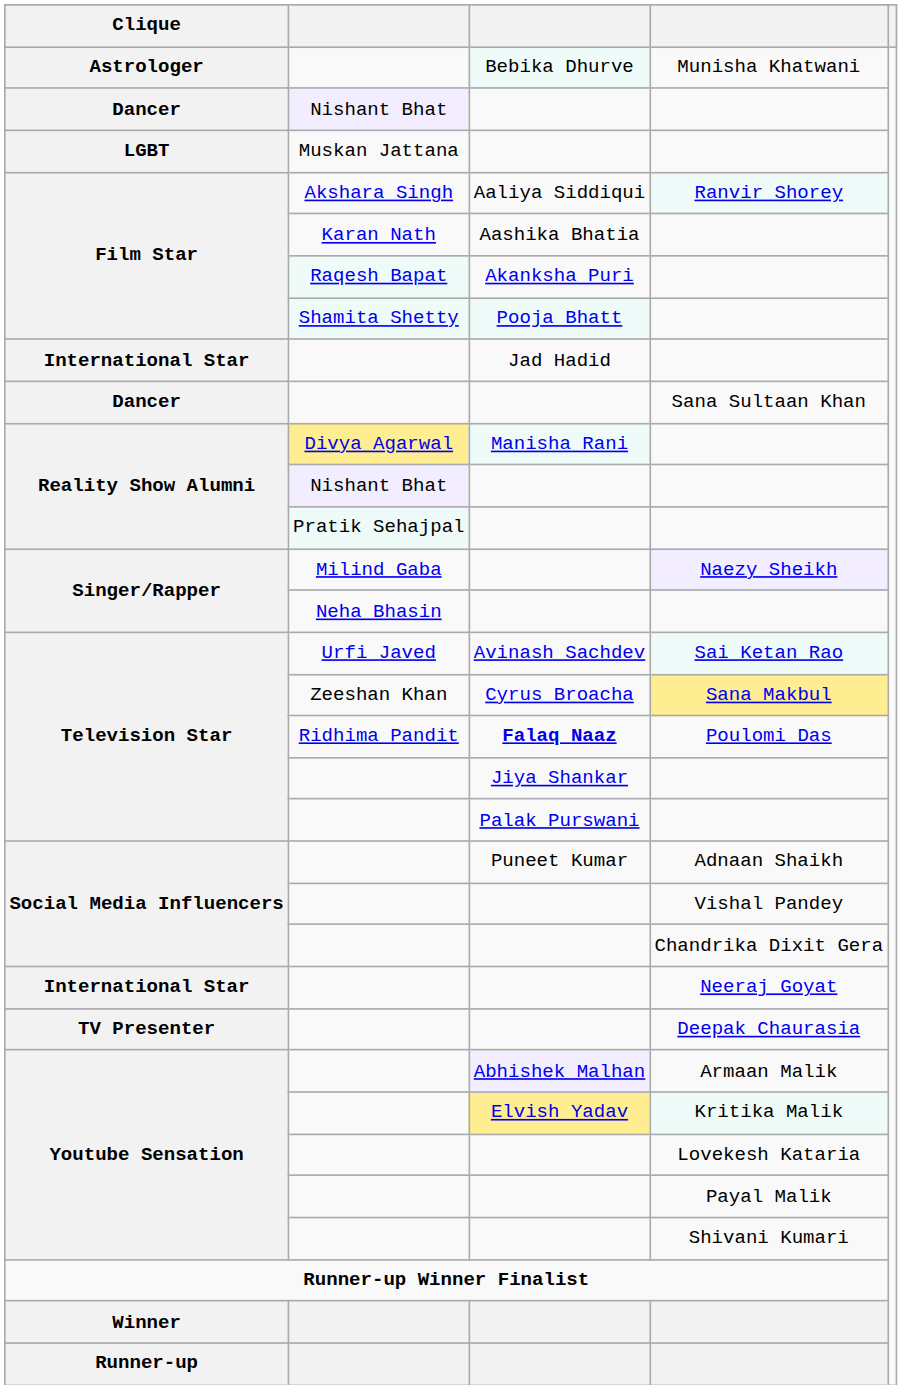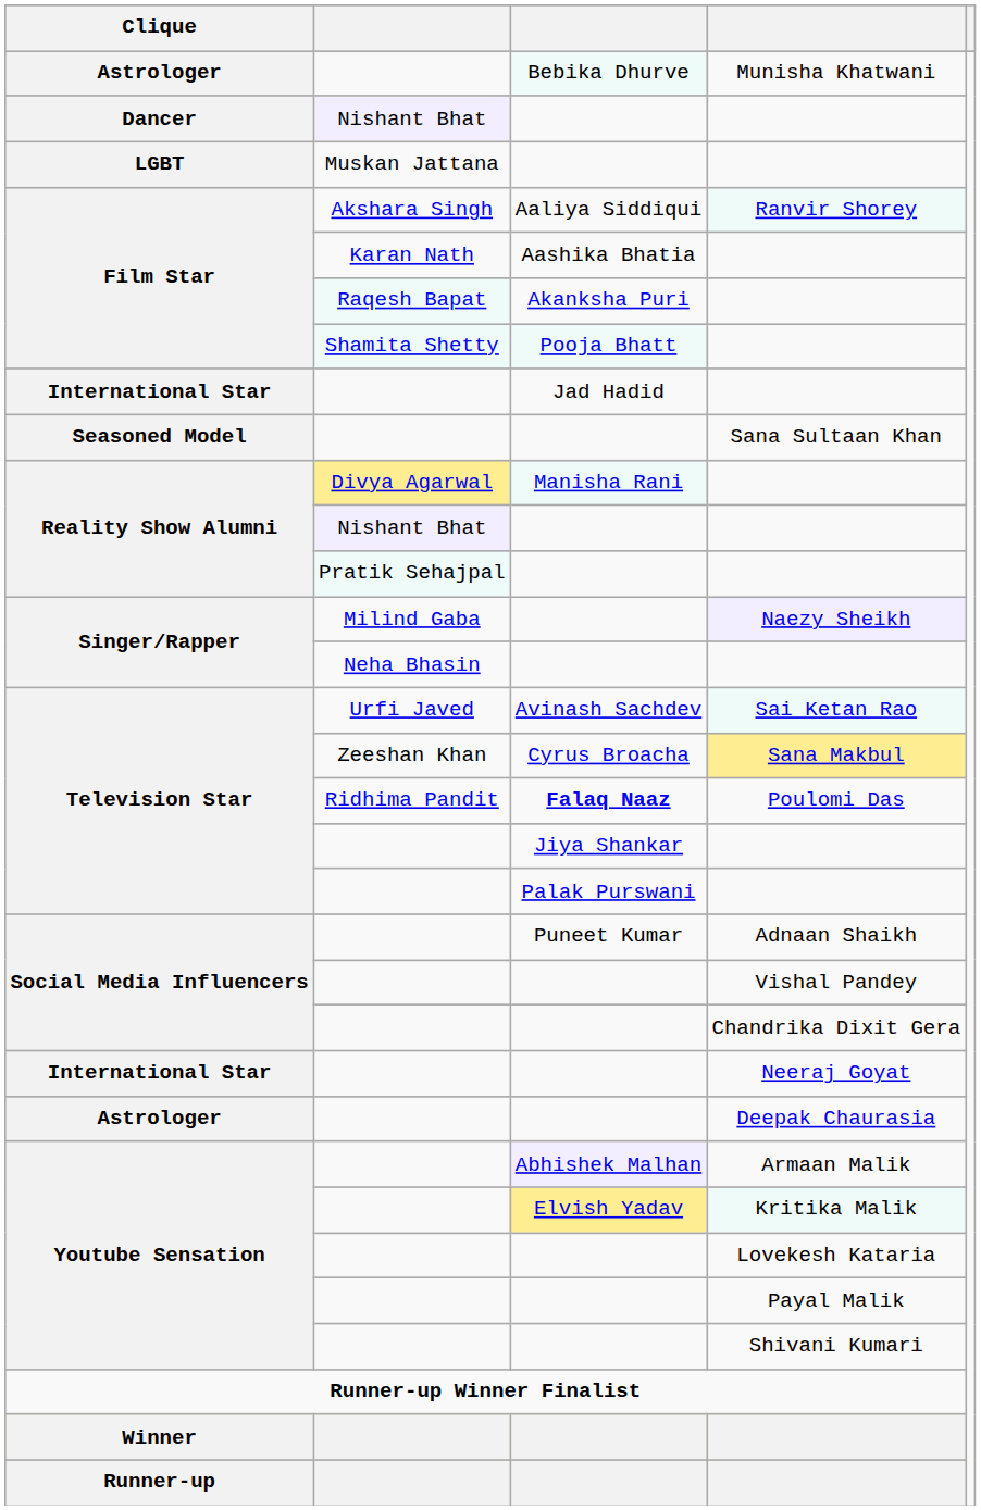Sana Sultaan Khan | Clique: Dancer -> Seasoned Model
Deepak Chaurasia | Clique: TV Presenter -> Astrologer
